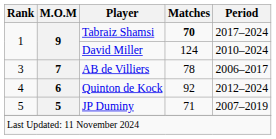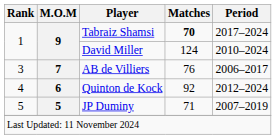AB de Villiers | Matches: 78 -> 76
